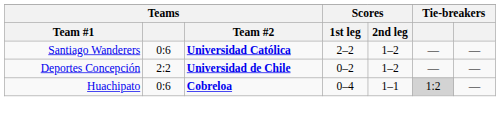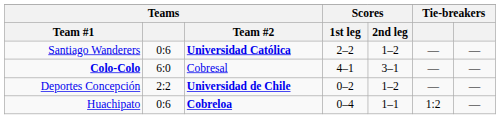+ row: Colo-Colo | 6:0 | Cobresal | 4–1 | 3–1 | — | —
Huachipato | column 6: lightgrey background -> no background
